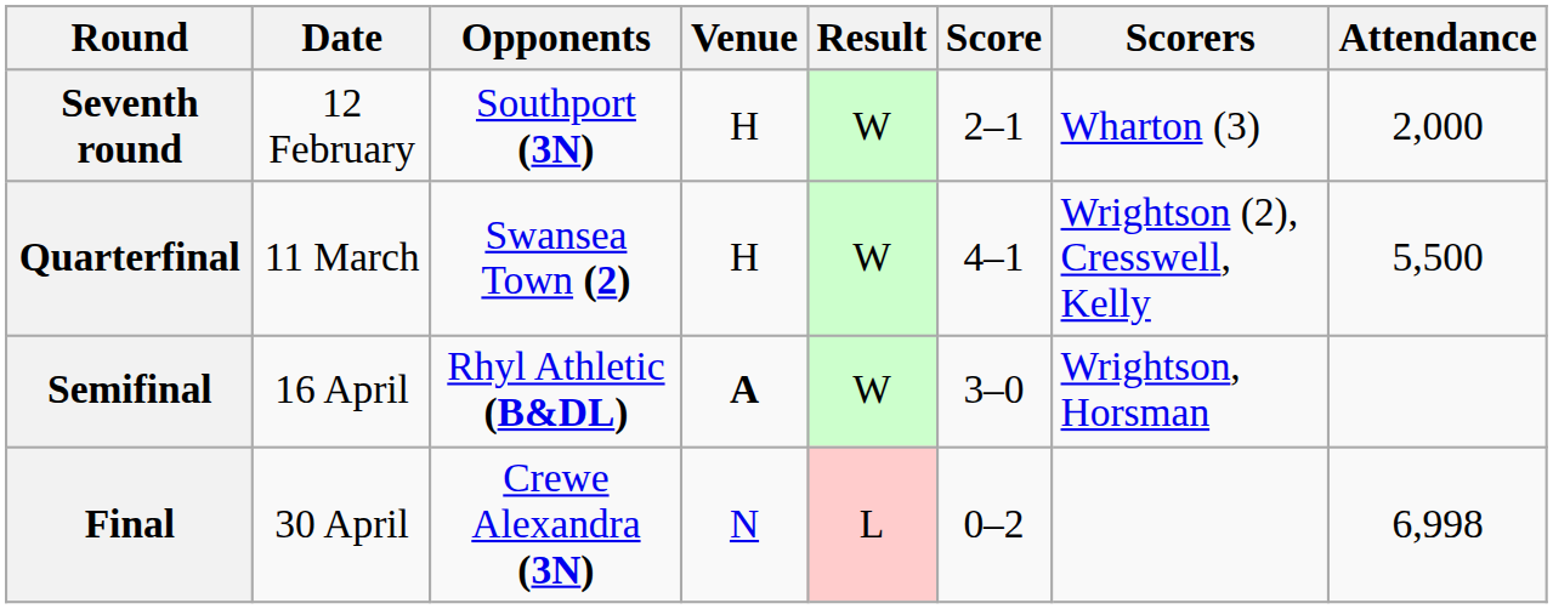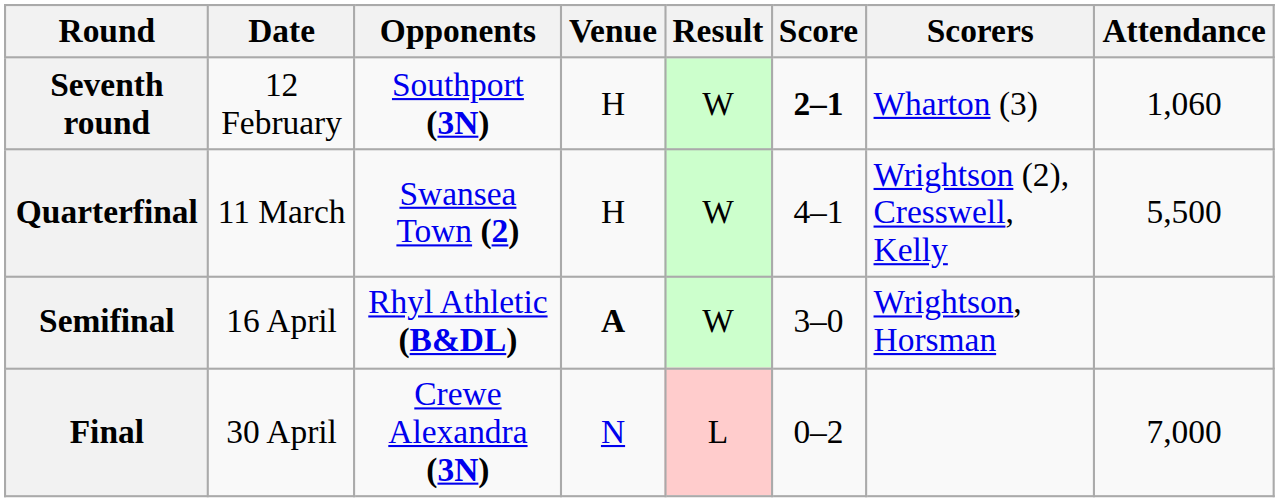Seventh round | Score: normal -> bold
Seventh round | Attendance: 2,000 -> 1,060
Final | Attendance: 6,998 -> 7,000
